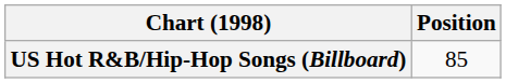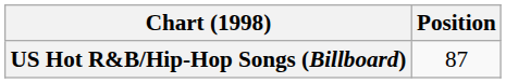US Hot R&B/Hip-Hop Songs (Billboard) | Position: 85 -> 87
